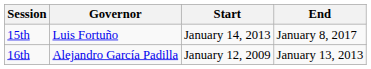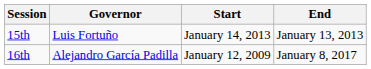15th | End: January 8, 2017 -> January 13, 2013
16th | End: January 13, 2013 -> January 8, 2017
